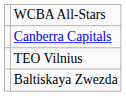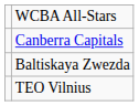rows swapped: TEO Vilnius <-> Baltiskaya Zwezda
